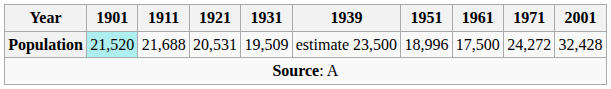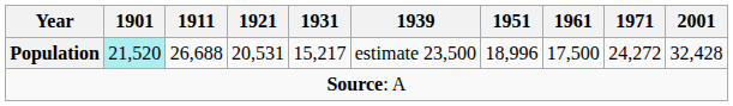Population | 1911: 21,688 -> 26,688
Population | 1931: 19,509 -> 15,217
